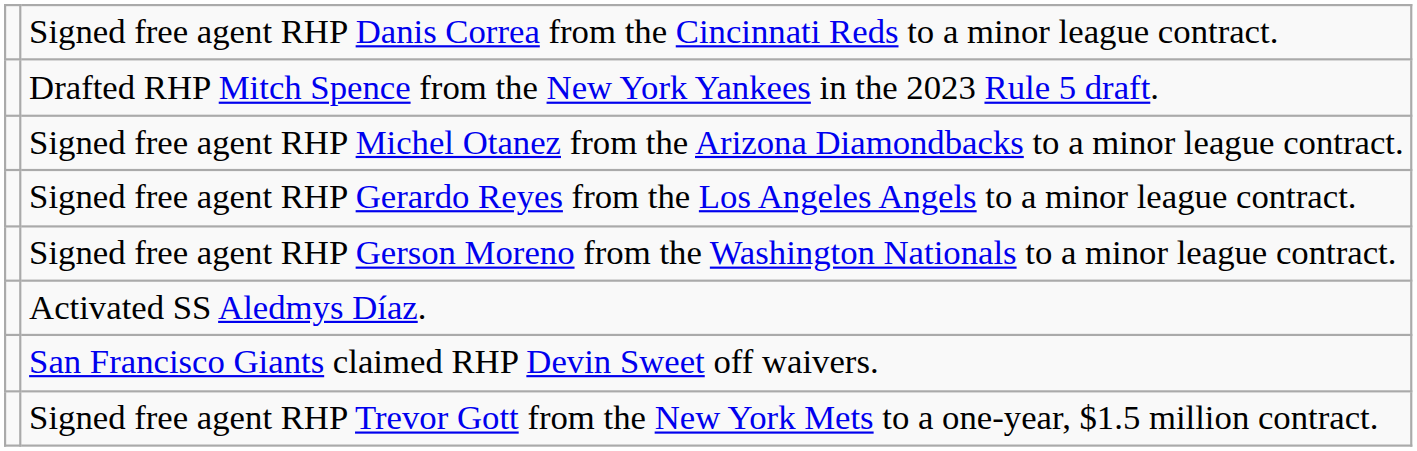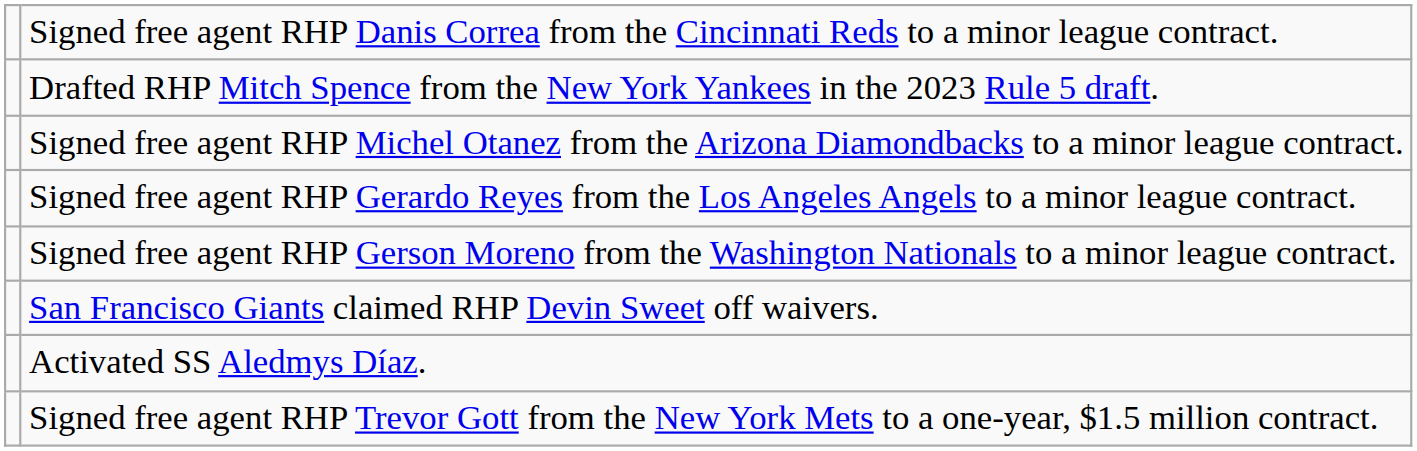rows swapped: Activated SS Aledmys Díaz. <-> San Francisco Giants claimed RHP Devin Sweet off waivers.
